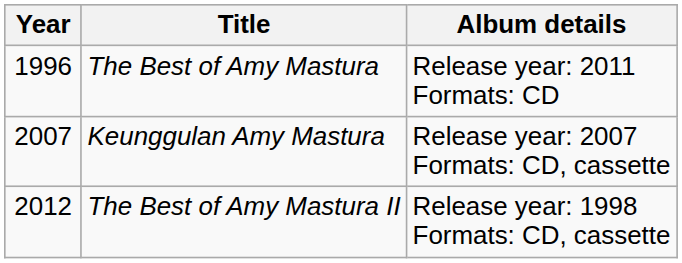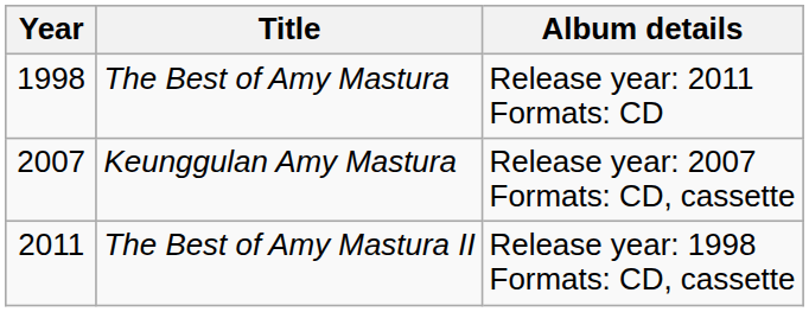The Best of Amy Mastura | Year: 1996 -> 1998
The Best of Amy Mastura II | Year: 2012 -> 2011
